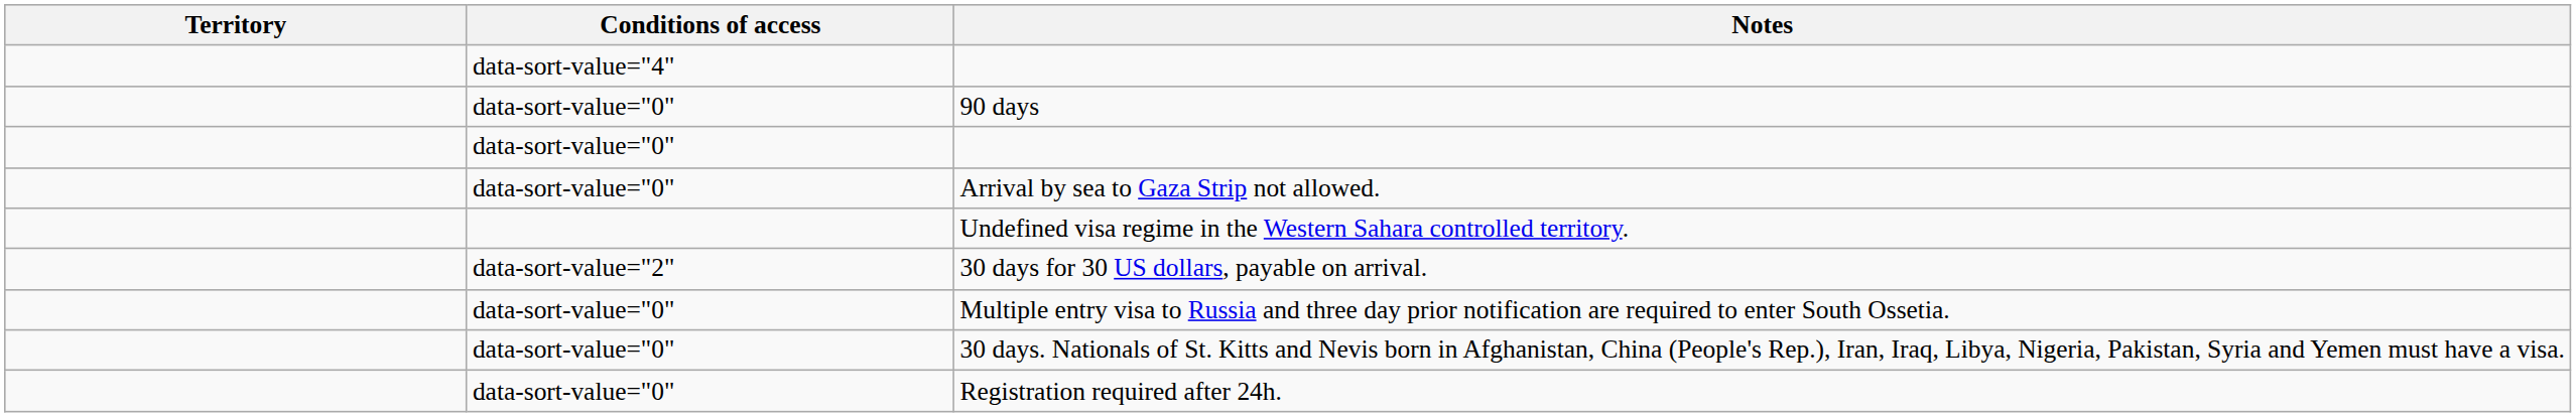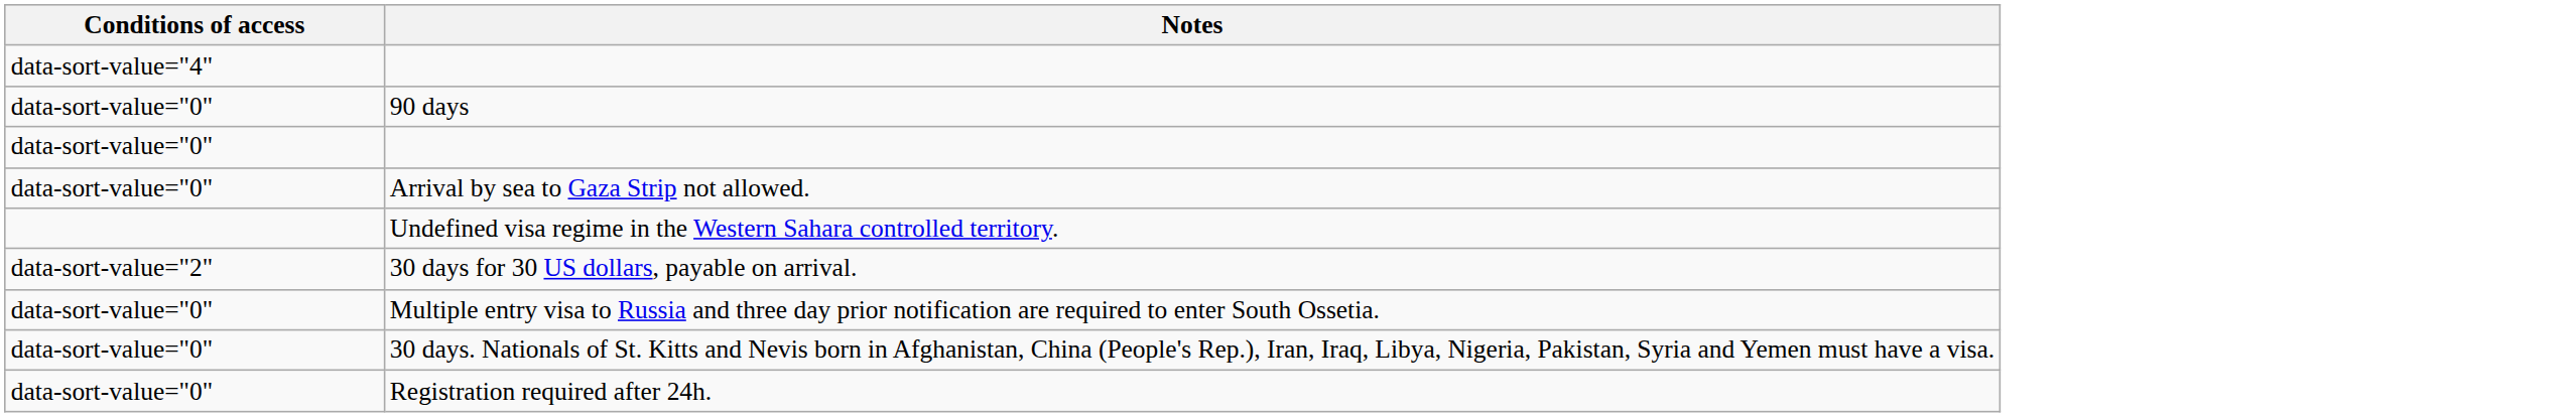- column: Territory
